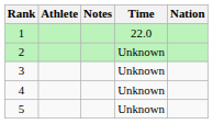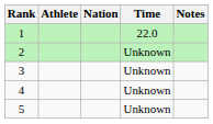columns swapped: Nation <-> Notes
